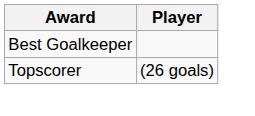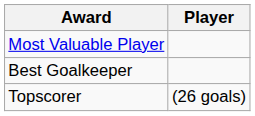+ row: Most Valuable Player
